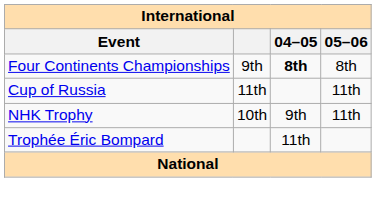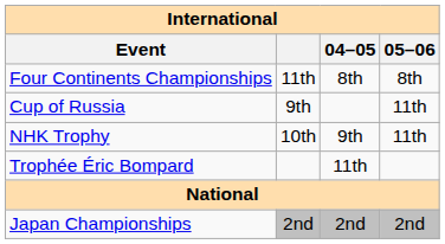Four Continents Championships | column 2: 9th -> 11th
Four Continents Championships | 04–05: bold -> normal
Cup of Russia | column 2: 11th -> 9th
+ row: Japan Championships | 2nd | 2nd | 2nd
